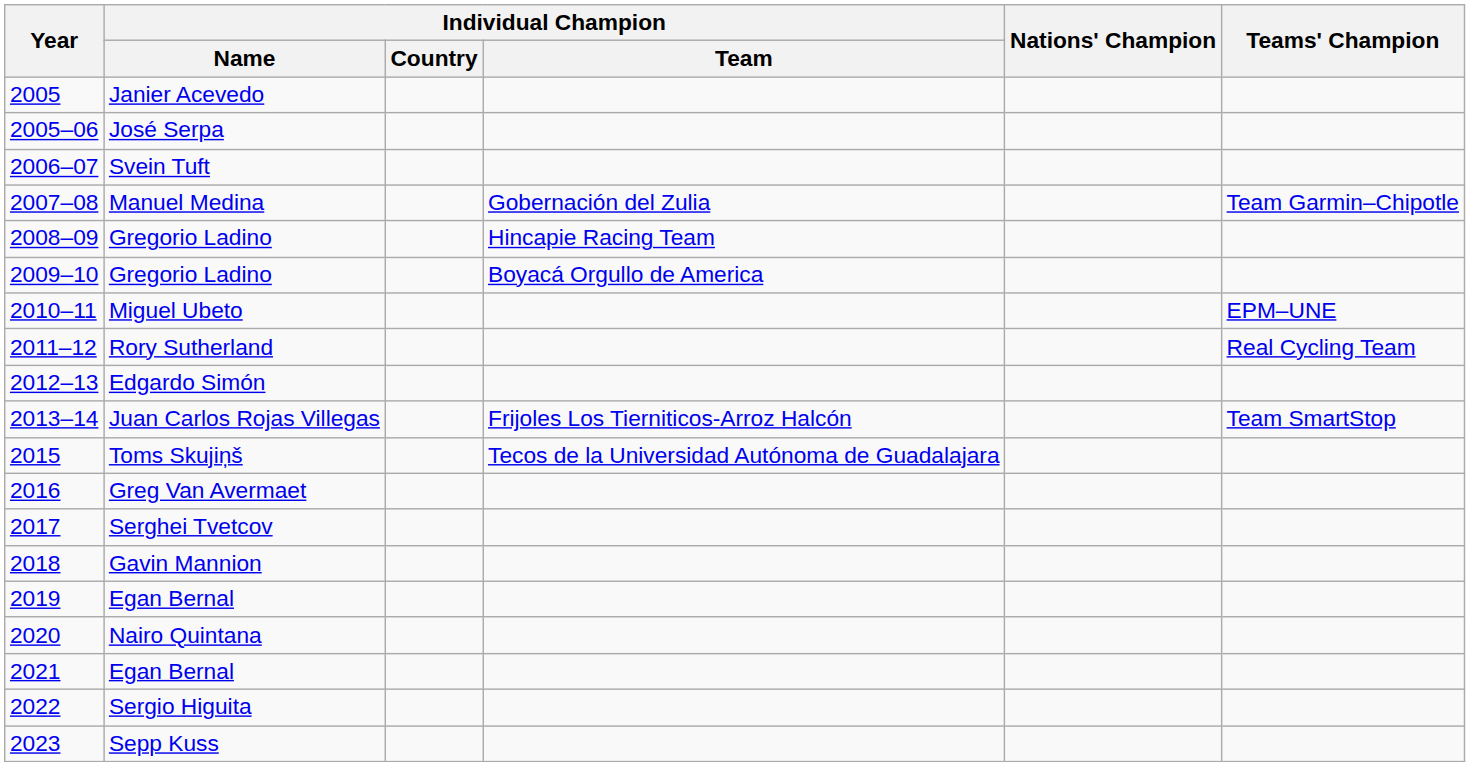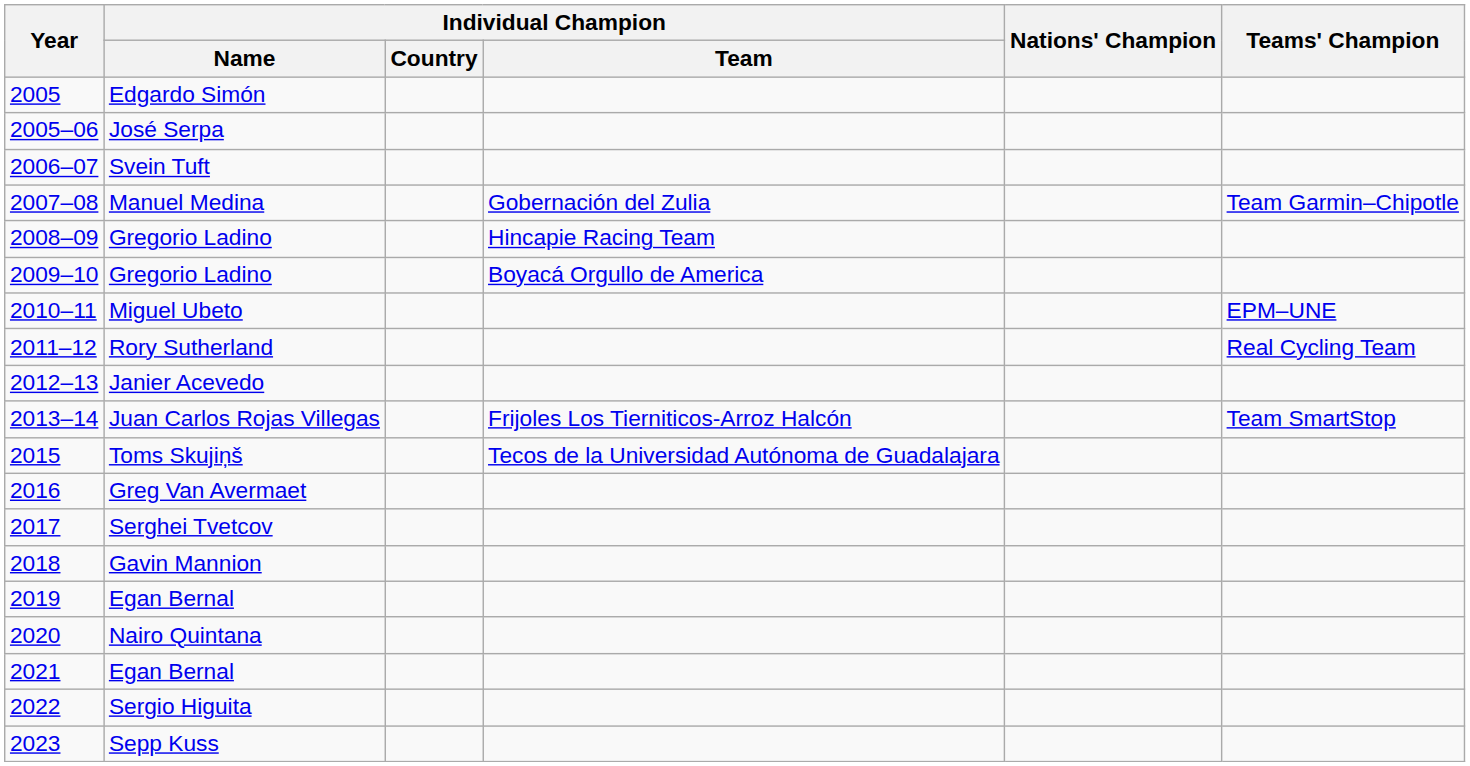2005 | Individual Champion / Name: Janier Acevedo -> Edgardo Simón
2012–13 | Individual Champion / Name: Edgardo Simón -> Janier Acevedo
